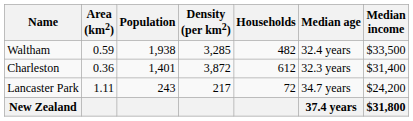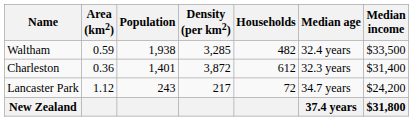Lancaster Park | Area (km2): 1.11 -> 1.12
